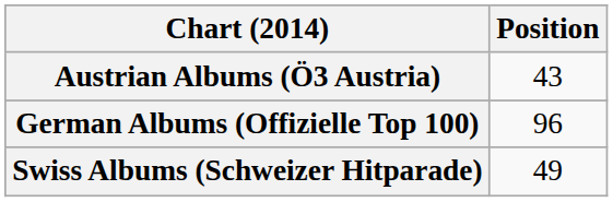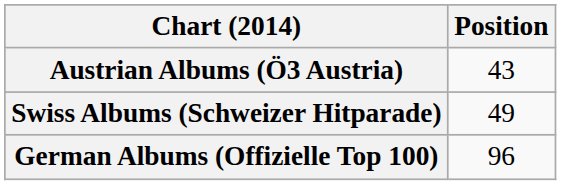rows swapped: German Albums (Offizielle Top 100) <-> Swiss Albums (Schweizer Hitparade)
